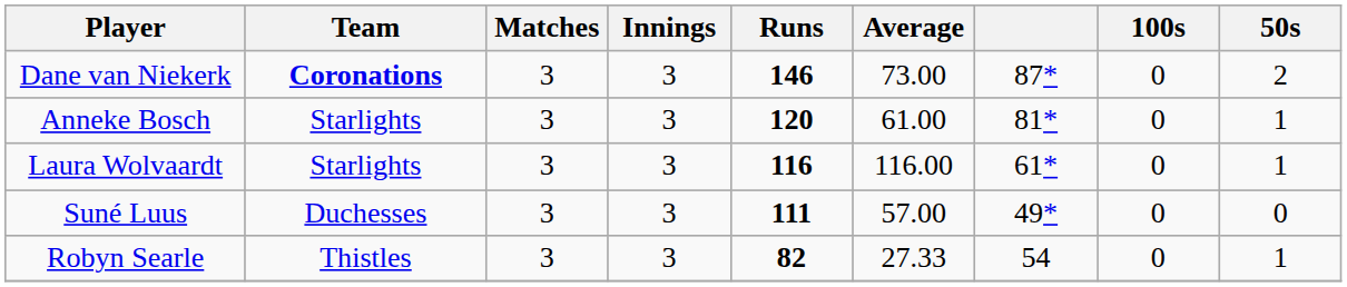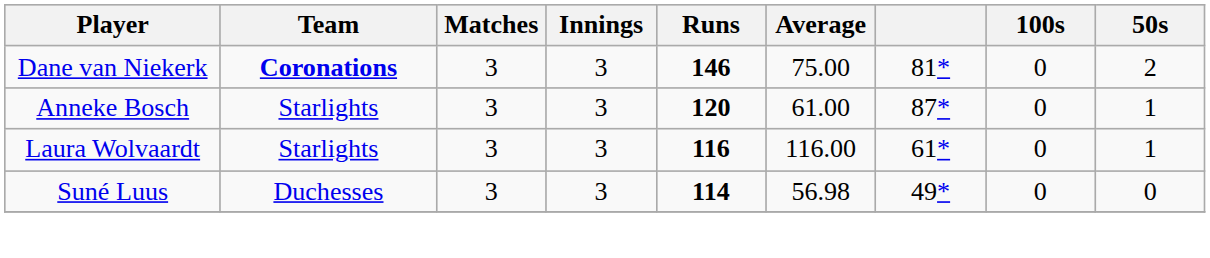Dane van Niekerk | Average: 73.00 -> 75.00
Dane van Niekerk | column 7: 87* -> 81*
Anneke Bosch | column 7: 81* -> 87*
Suné Luus | Runs: 111 -> 114
Suné Luus | Average: 57.00 -> 56.98
- row: Robyn Searle | Thistles | 3 | 3 | 82 | 27.33 | 54 | 0 | 1
